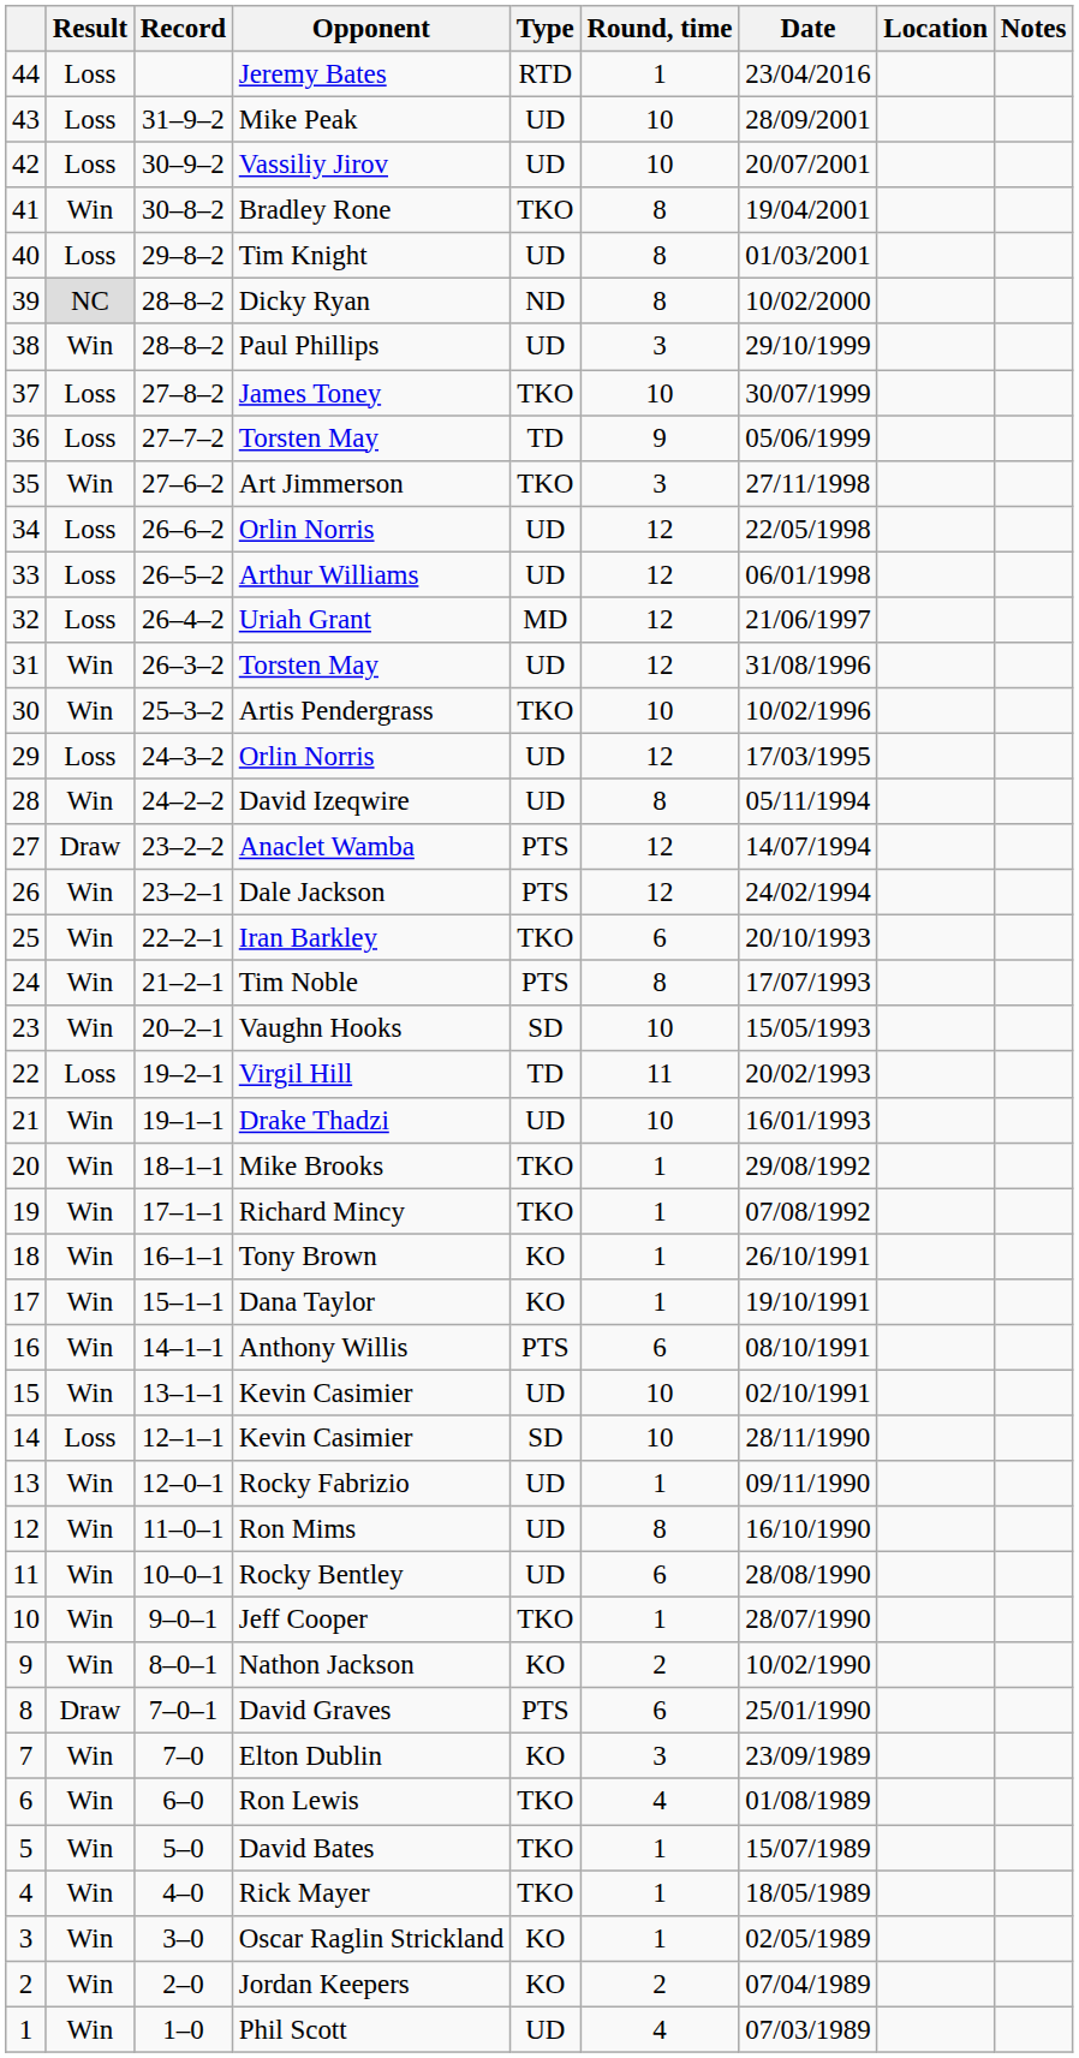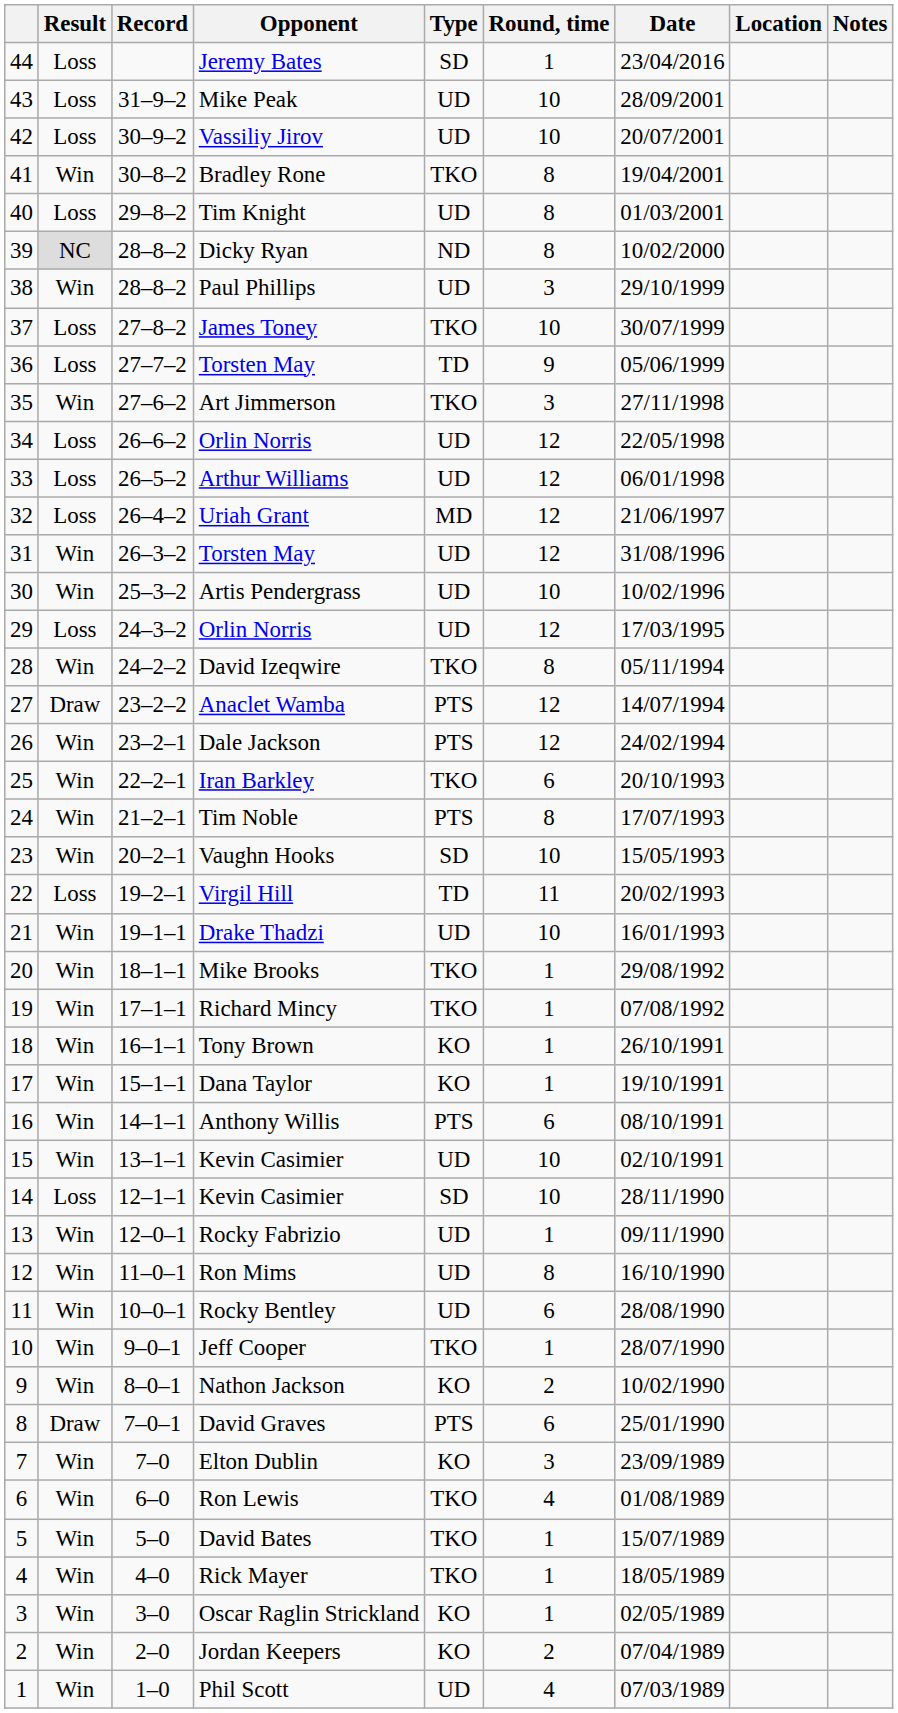Jeremy Bates | Type: RTD -> SD
Artis Pendergrass | Type: TKO -> UD
David Izeqwire | Type: UD -> TKO
